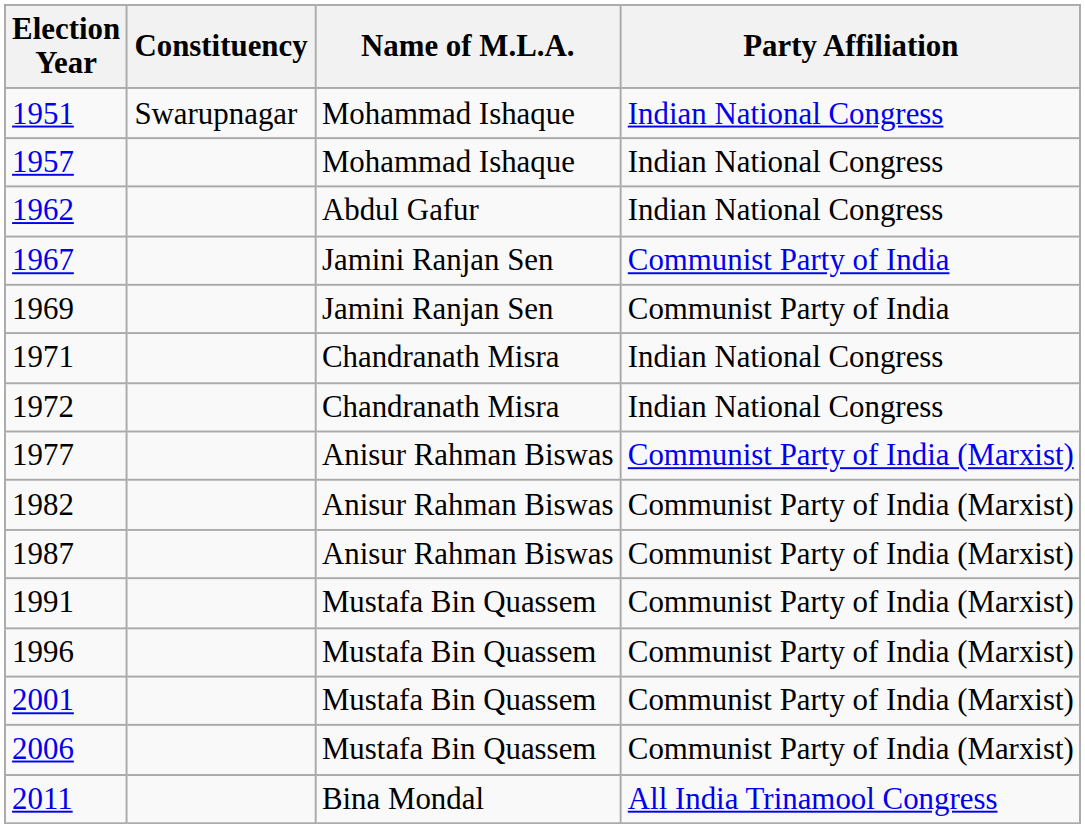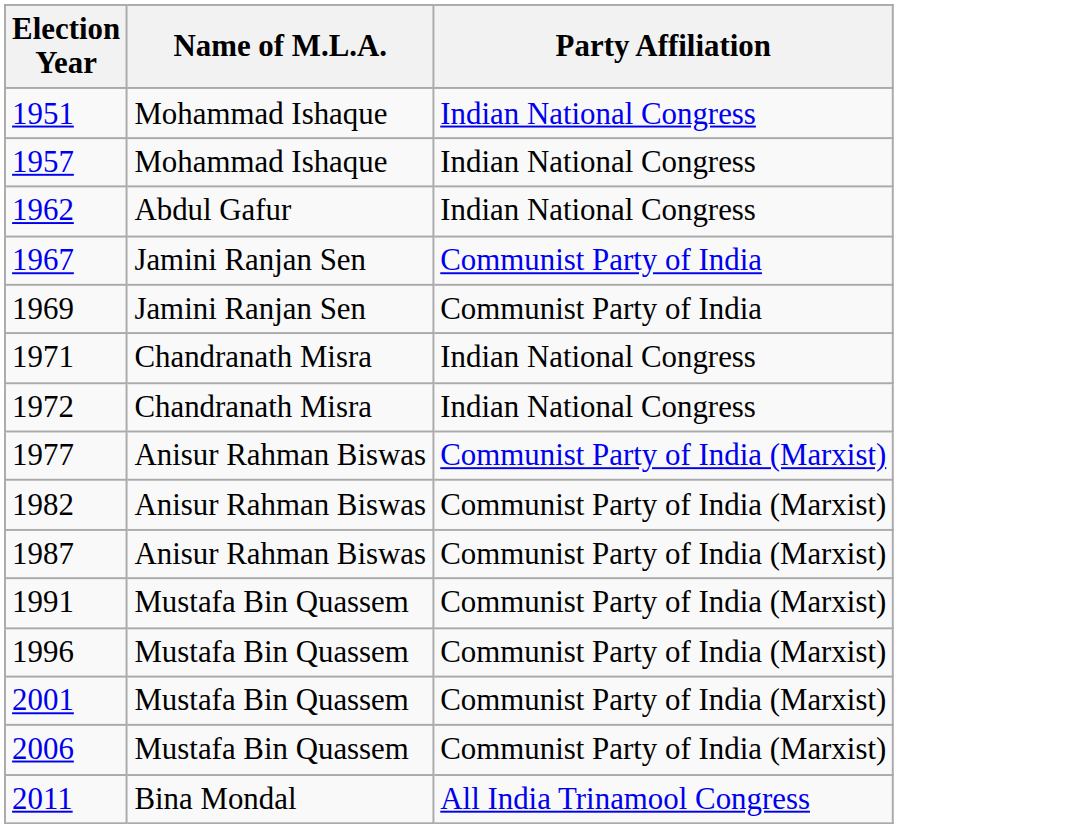- column: Constituency | Swarupnagar
